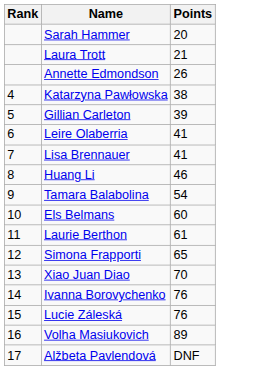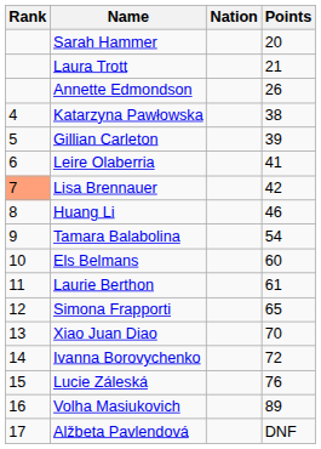+ column: Nation
Lisa Brennauer | Rank: no background -> lightsalmon background
Lisa Brennauer | Points: 41 -> 42
Ivanna Borovychenko | Points: 76 -> 72
